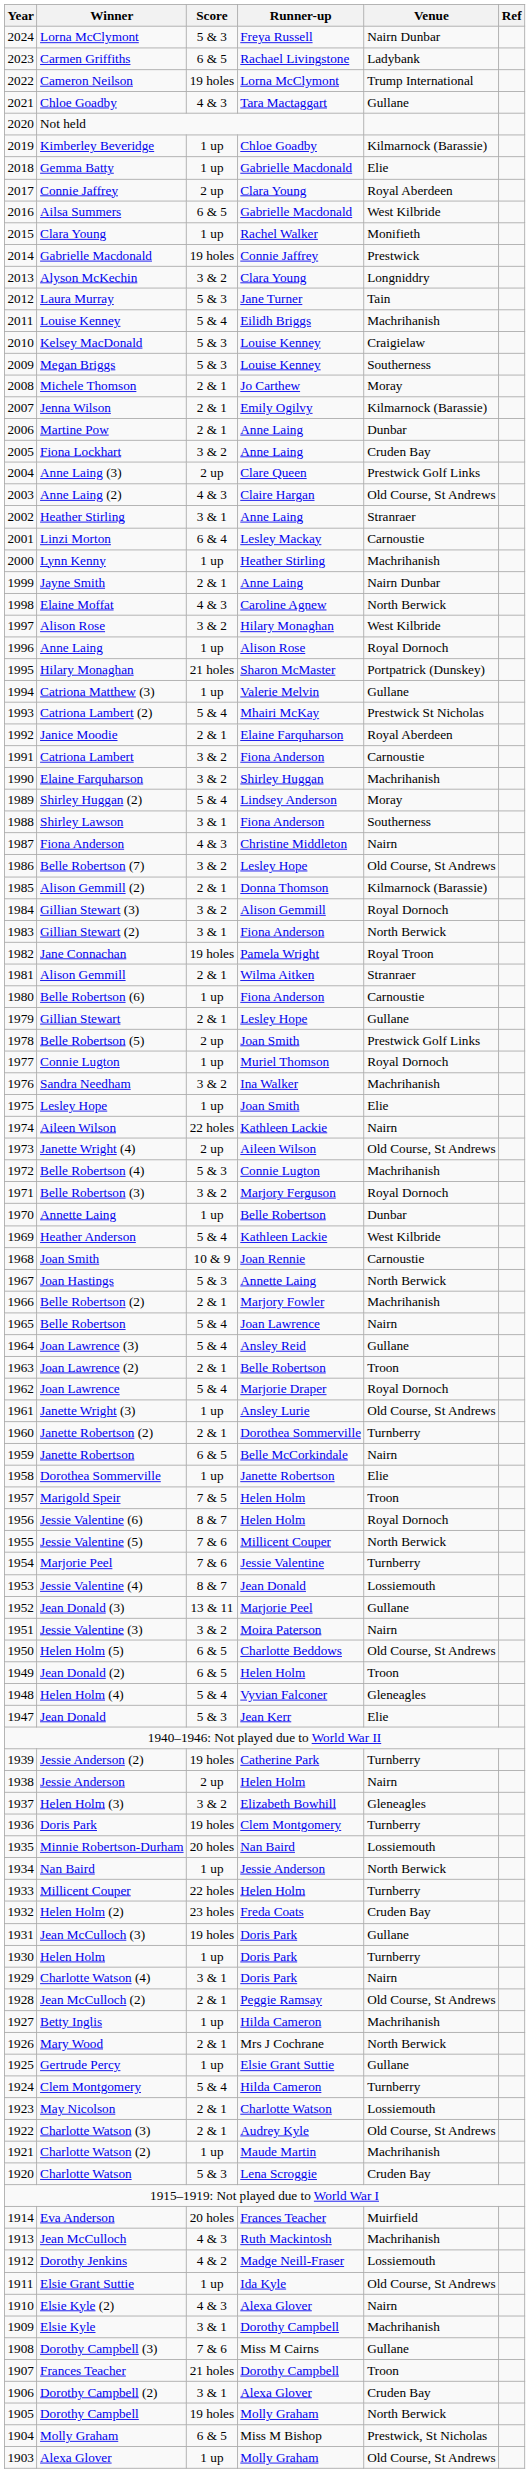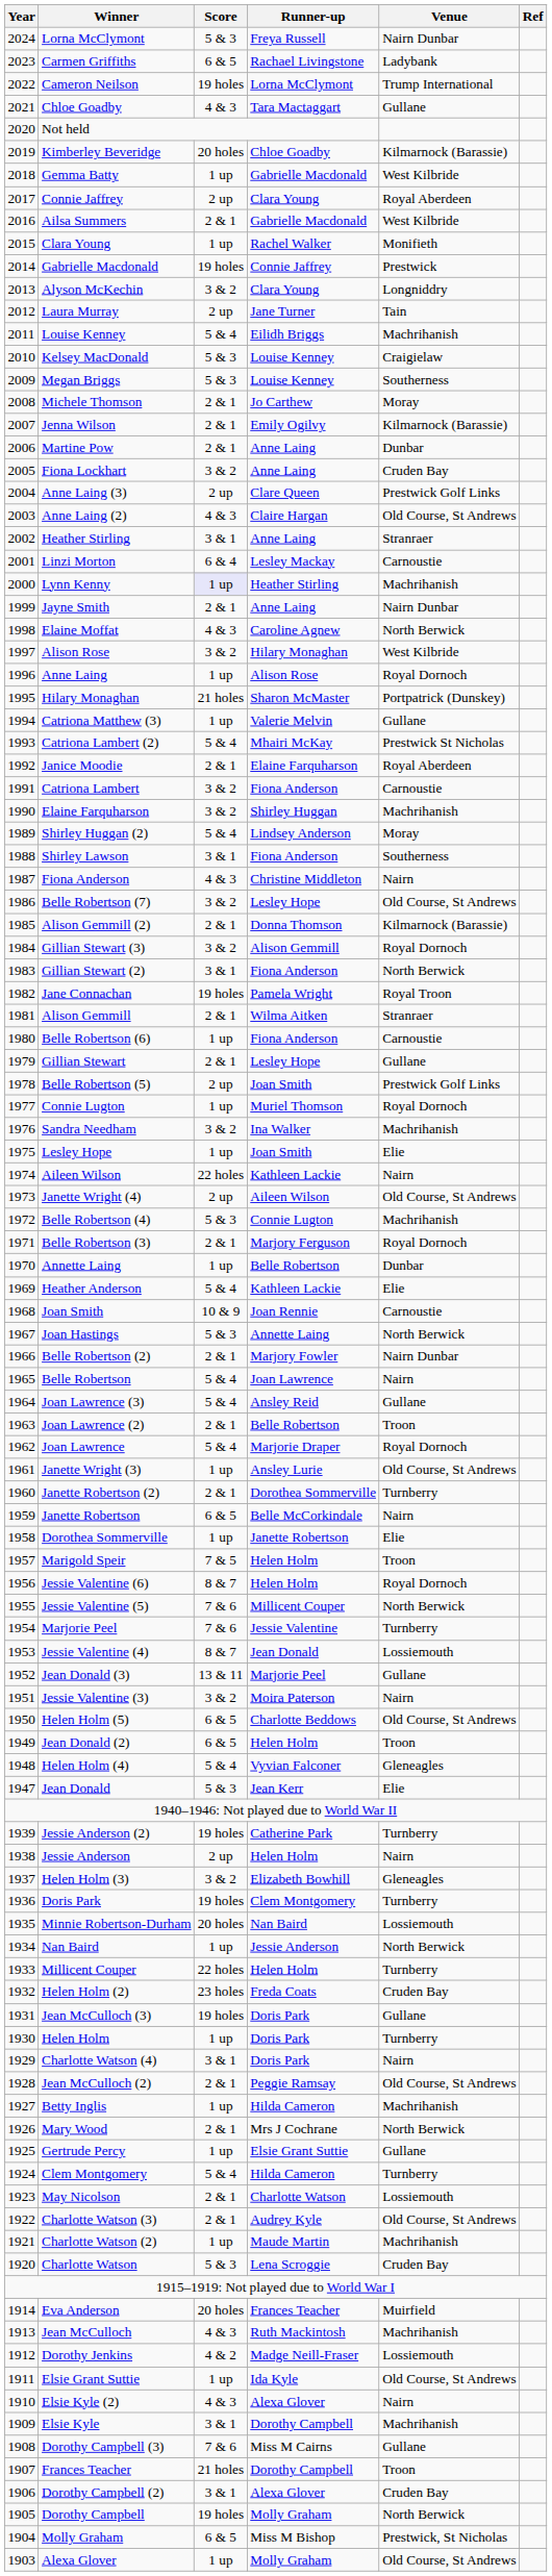Kimberley Beveridge | Score: 1 up -> 20 holes
Gemma Batty | Venue: Elie -> West Kilbride
Ailsa Summers | Score: 6 & 5 -> 2 & 1
Laura Murray | Score: 5 & 3 -> 2 up
Lynn Kenny | Score: no background -> lavender background
Belle Robertson (3) | Score: 3 & 2 -> 2 & 1
Heather Anderson | Venue: West Kilbride -> Elie
Belle Robertson (2) | Venue: Machrihanish -> Nairn Dunbar
